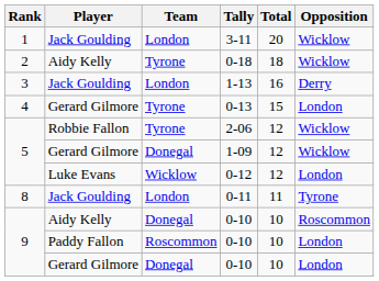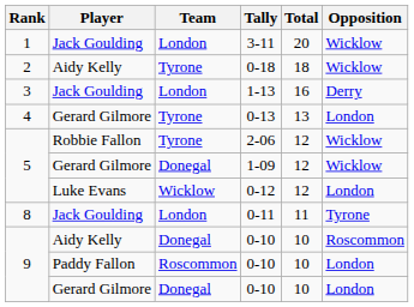0-13 | Total: 15 -> 13
